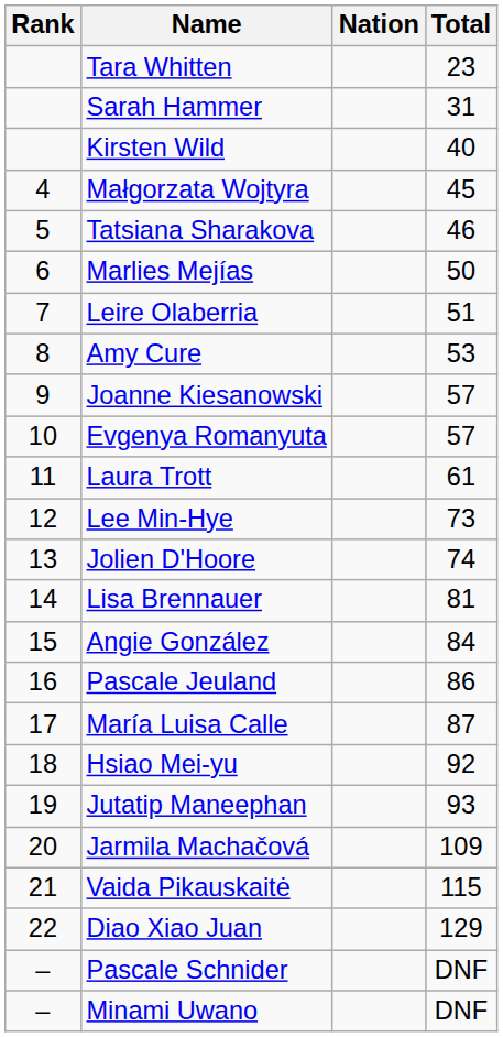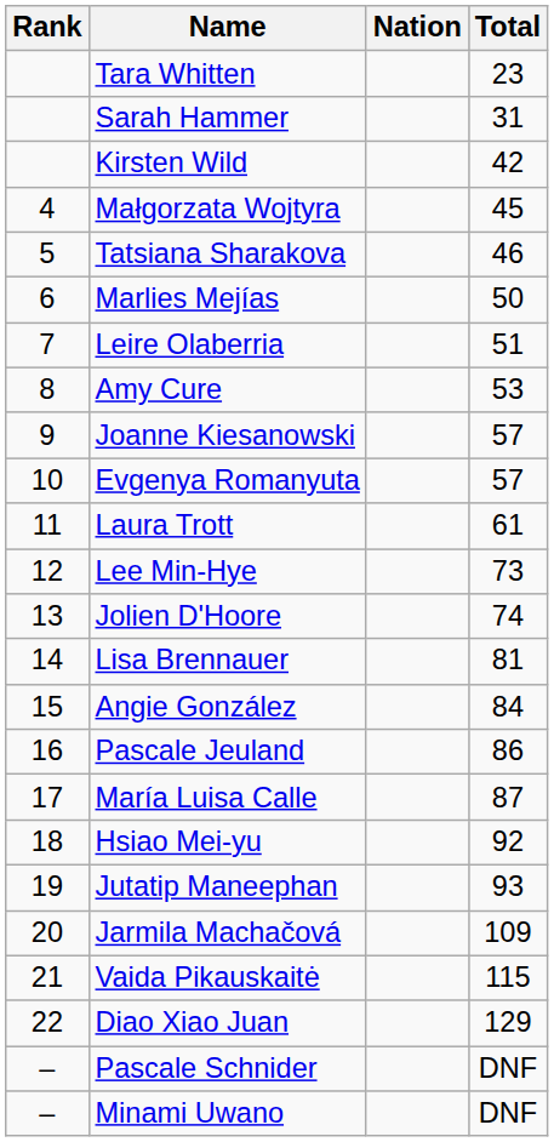Kirsten Wild | Total: 40 -> 42
